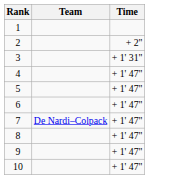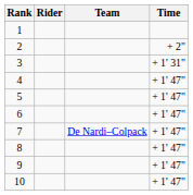+ column: Rider
